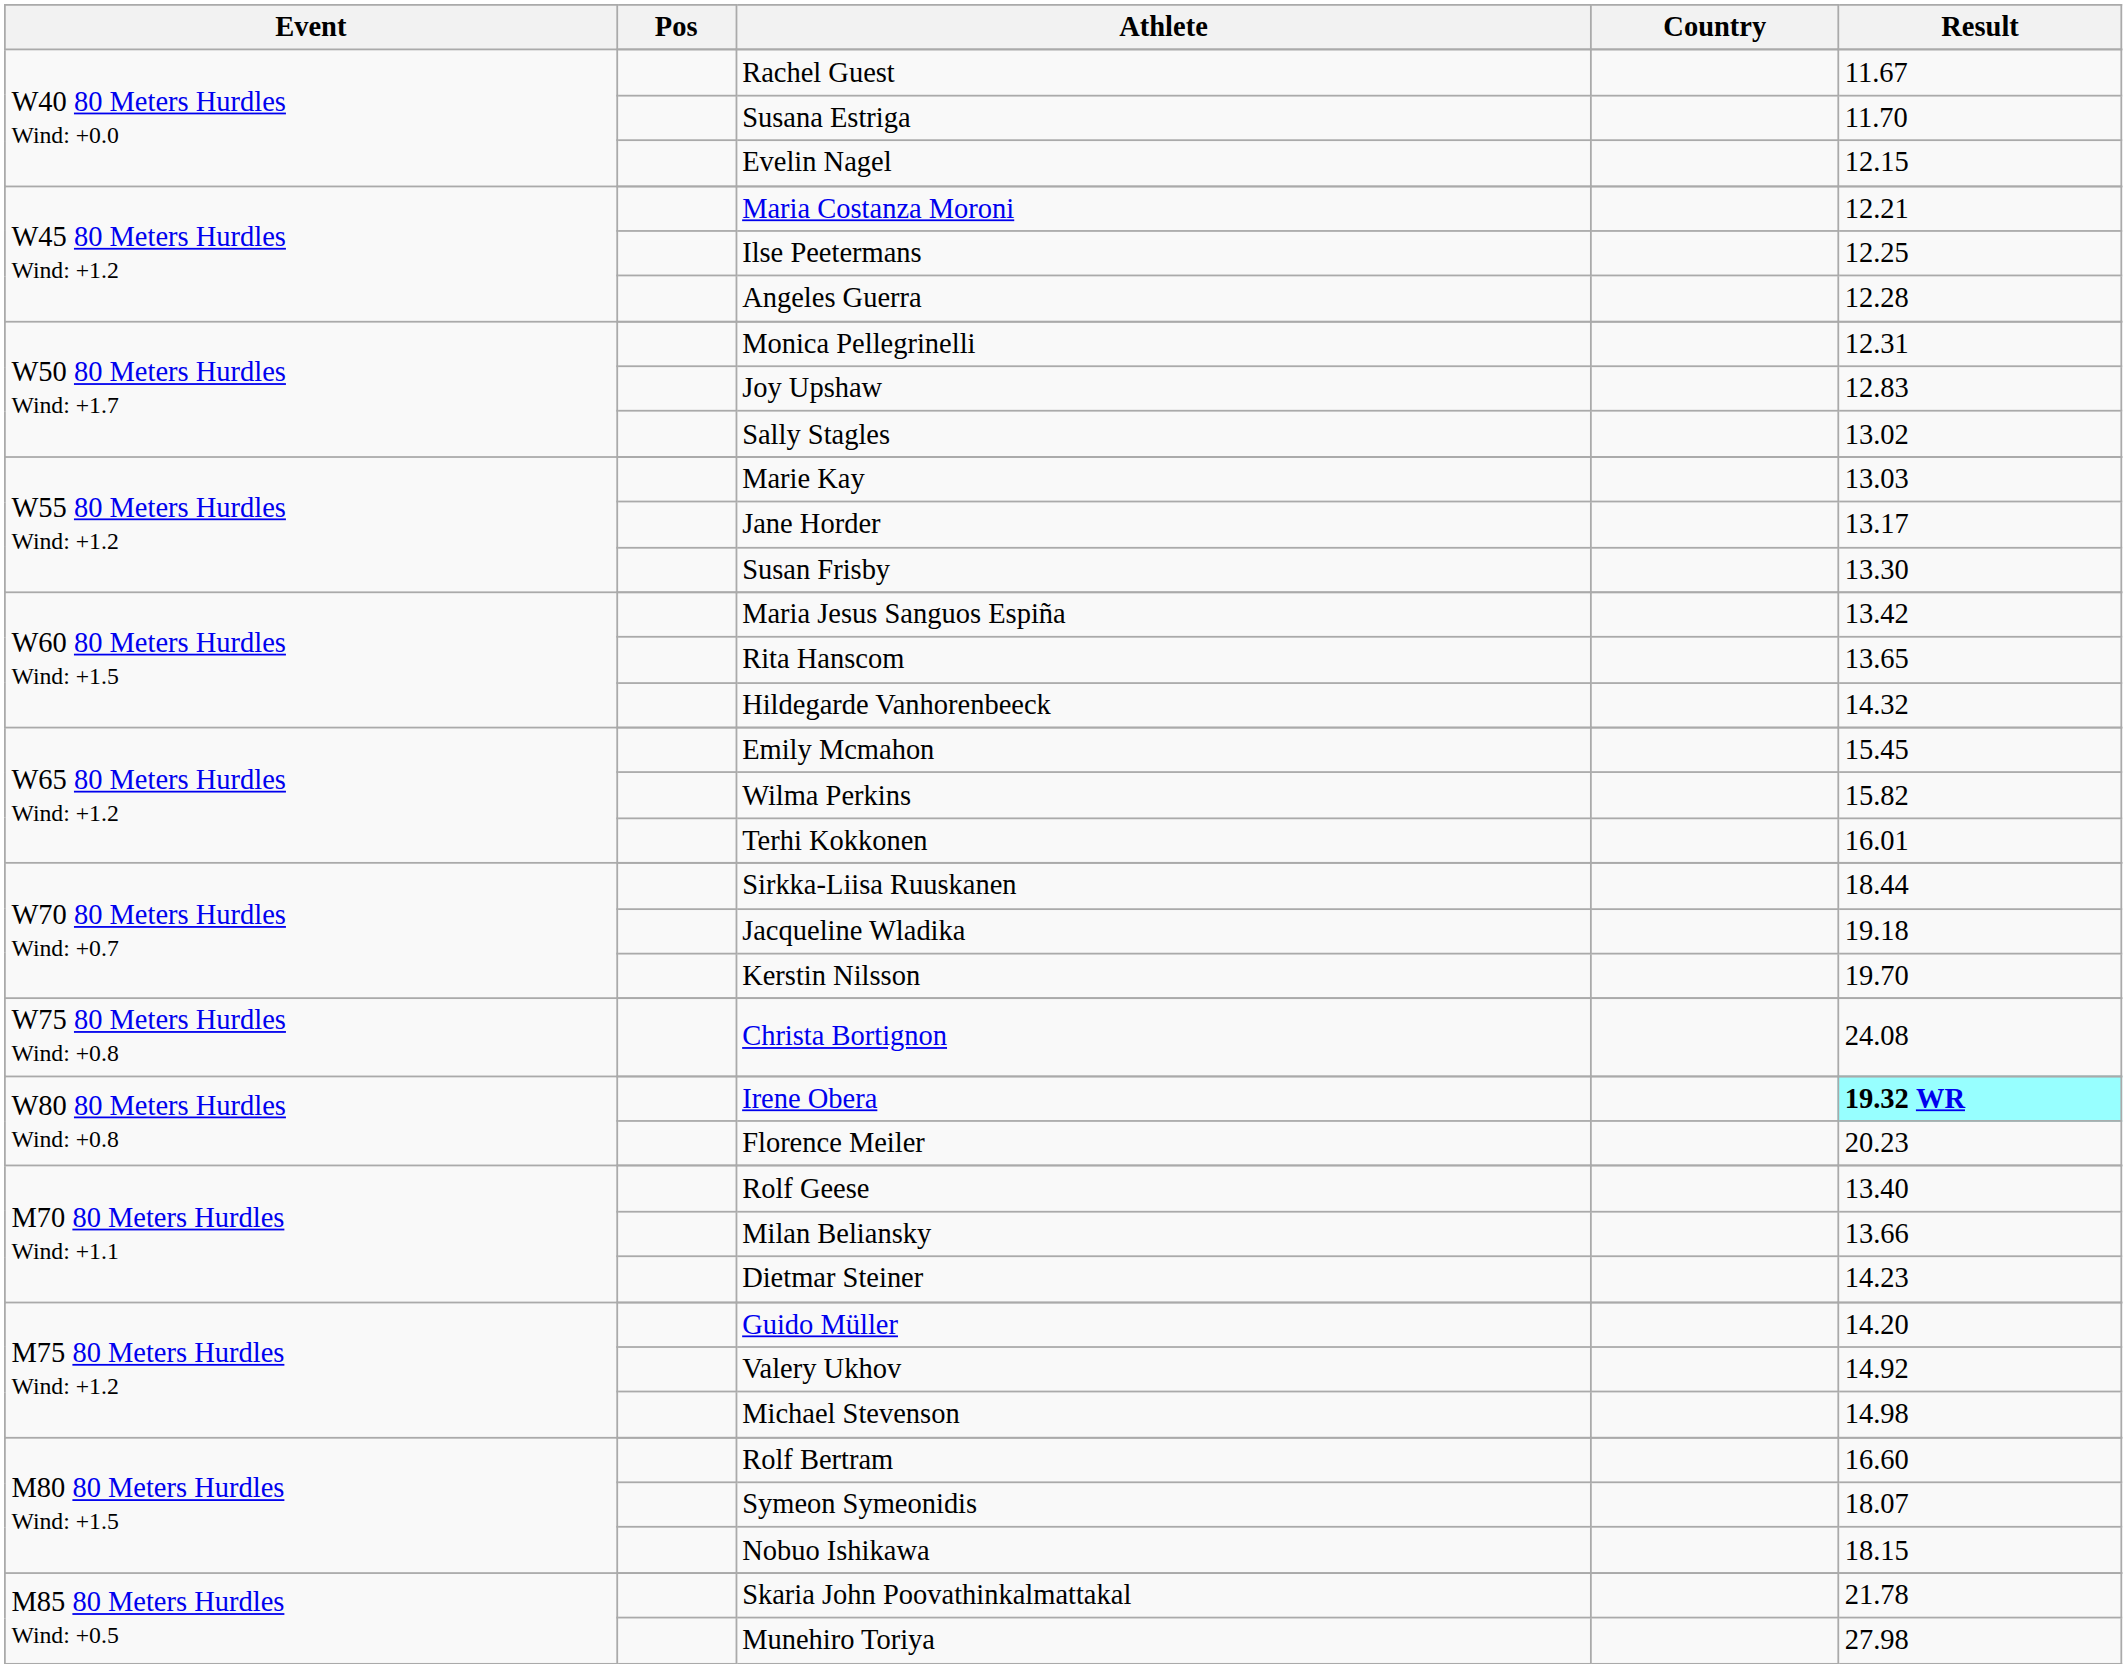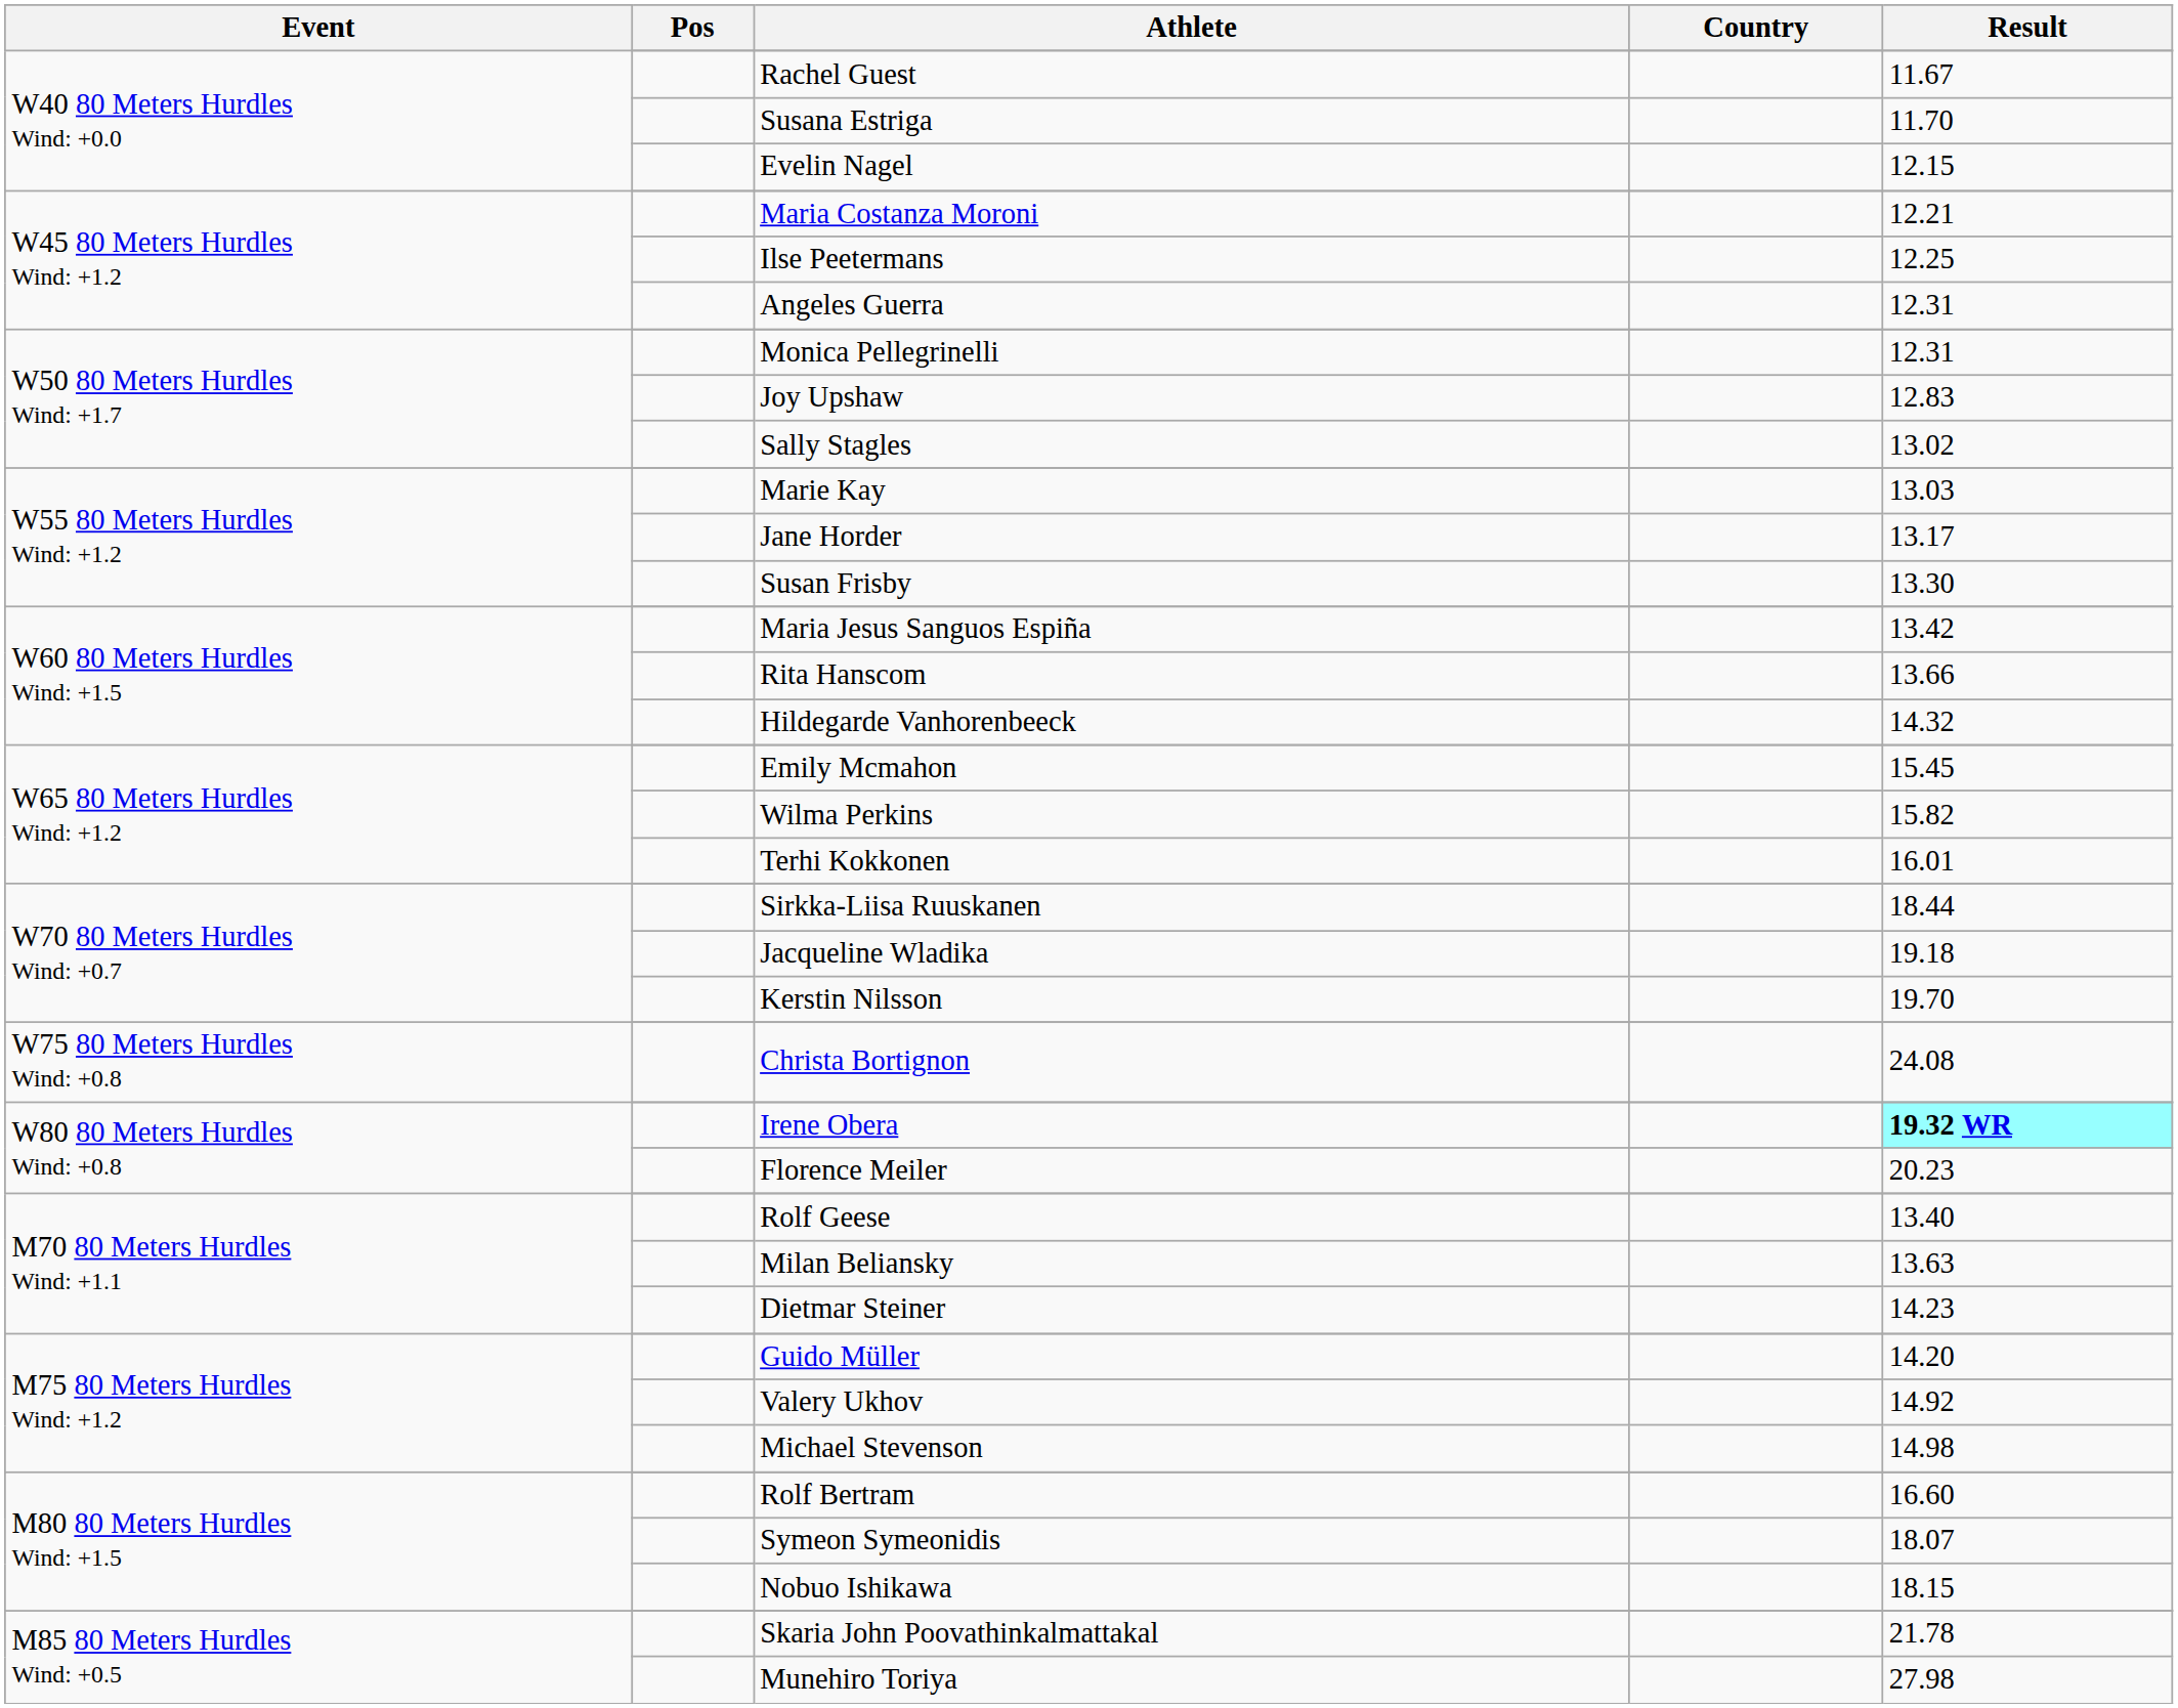Angeles Guerra | Result: 12.28 -> 12.31
Rita Hanscom | Result: 13.65 -> 13.66
Milan Beliansky | Result: 13.66 -> 13.63
